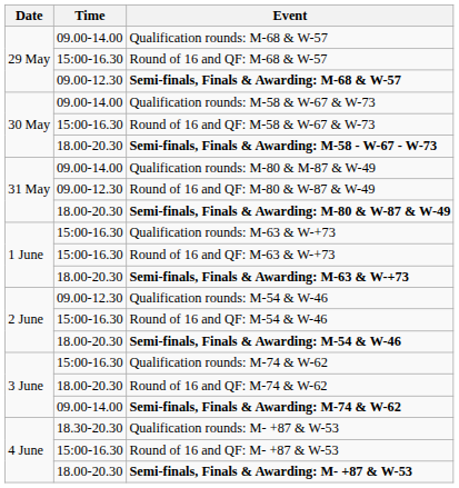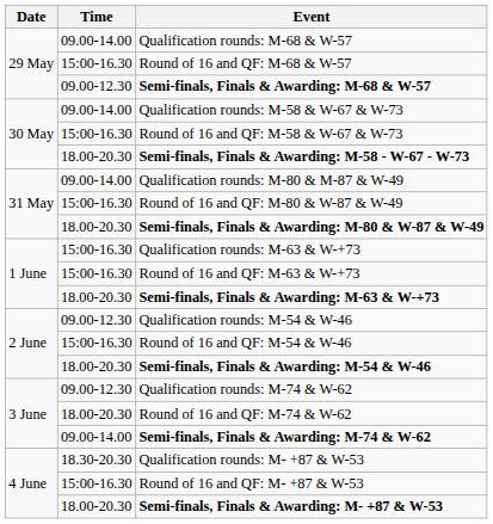Round of 16 and QF: M-80 & W-87 & W-49 | Time: 09.00-12.30 -> 15:00-16.30
Qualification rounds: M-74 & W-62 | Time: 15:00-16.30 -> 09.00-12.30
